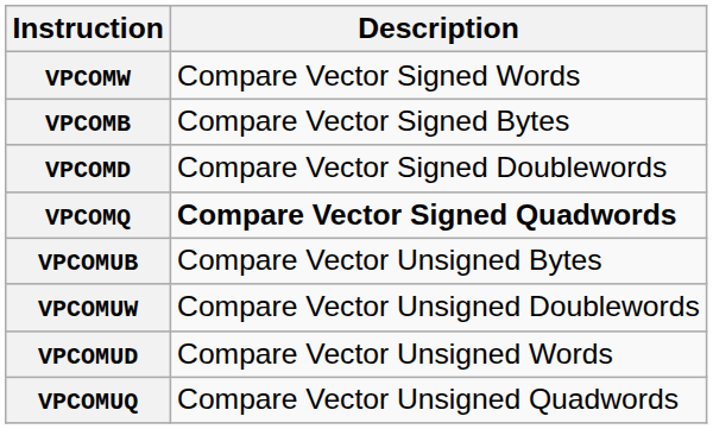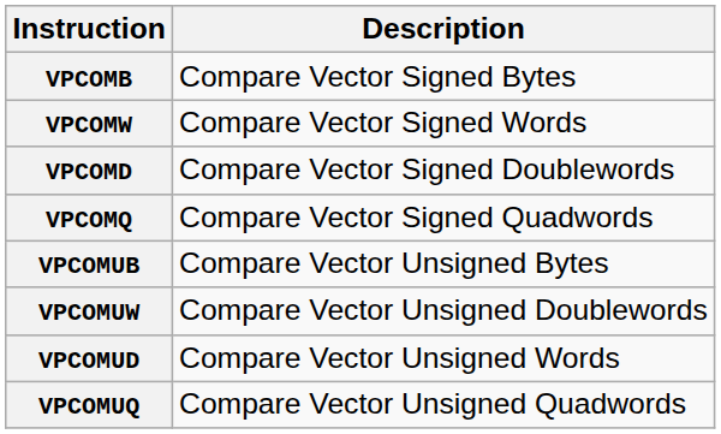rows swapped: VPCOMB <-> VPCOMW
VPCOMQ | Description: bold -> normal
